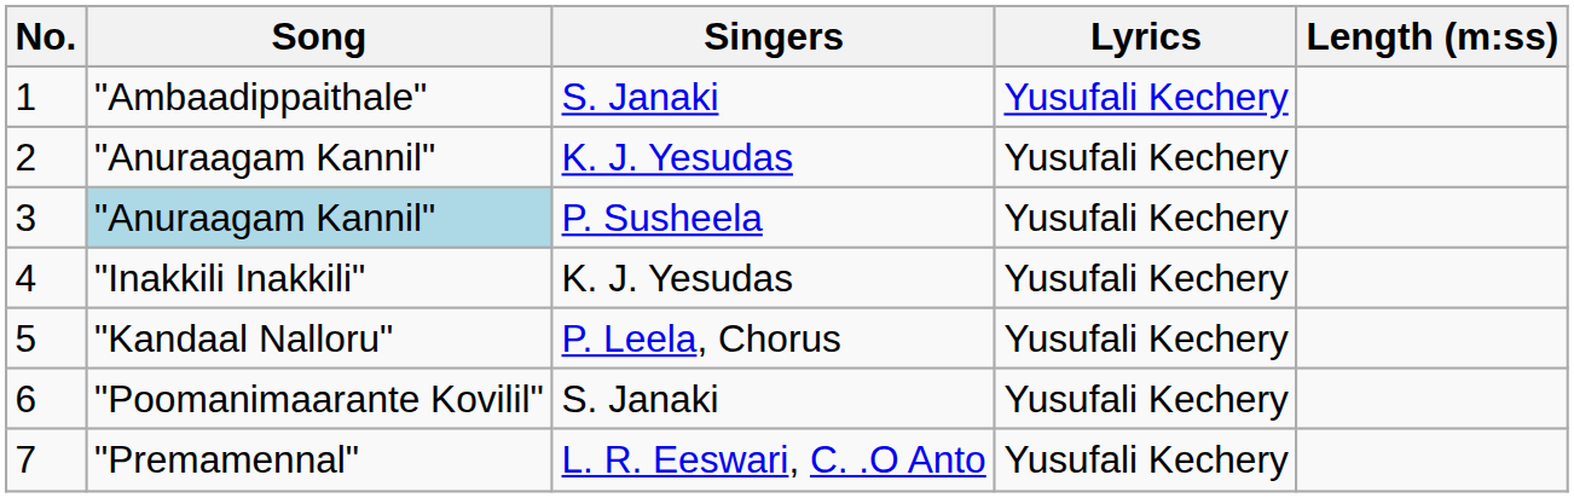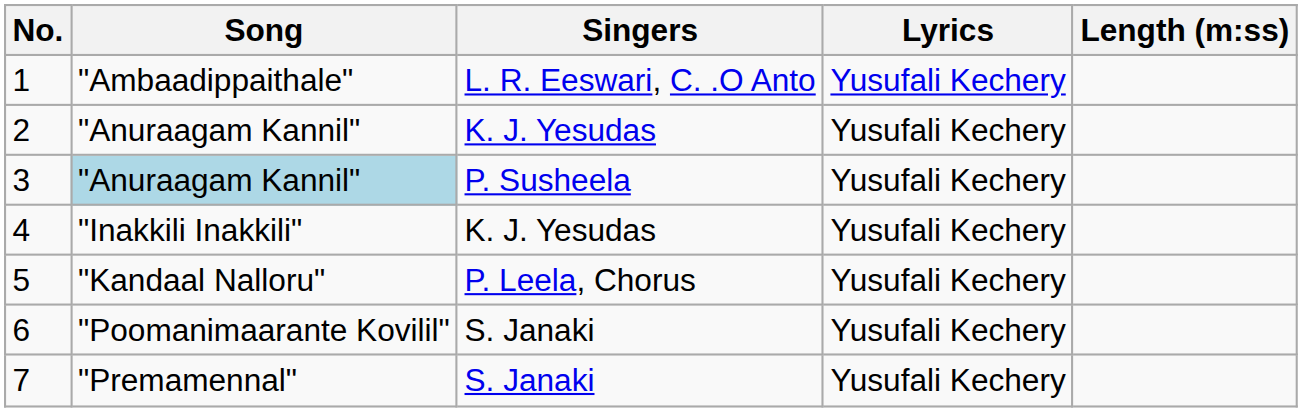1 | Singers: S. Janaki -> L. R. Eeswari, C. .O Anto
7 | Singers: L. R. Eeswari, C. .O Anto -> S. Janaki
